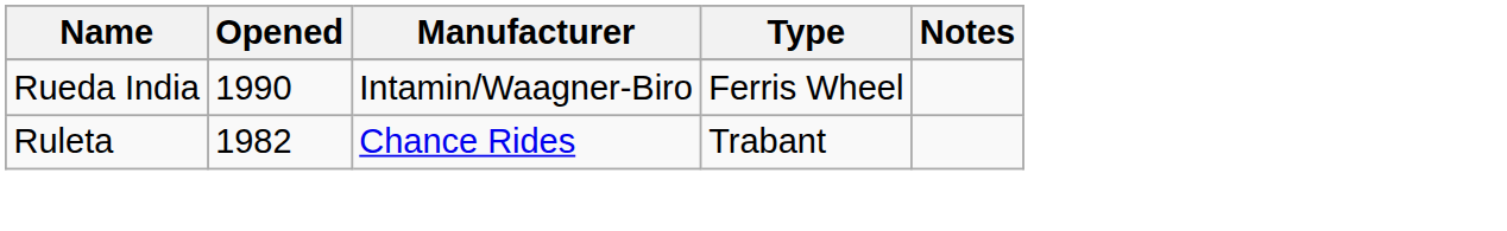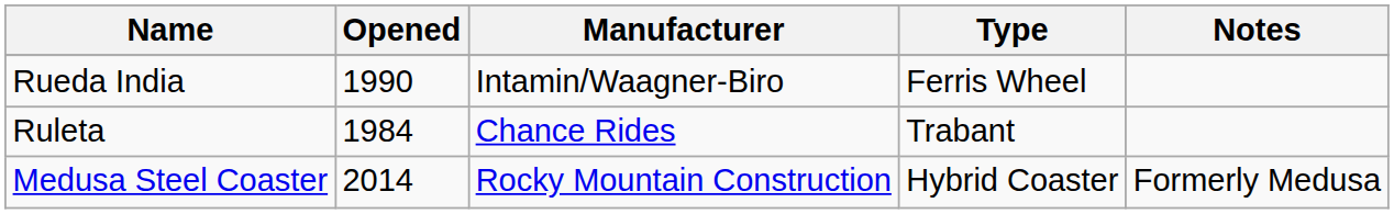Ruleta | Opened: 1982 -> 1984
+ row: Medusa Steel Coaster | 2014 | Rocky Mountain Construction | Hybrid Coaster | Formerly Medusa
